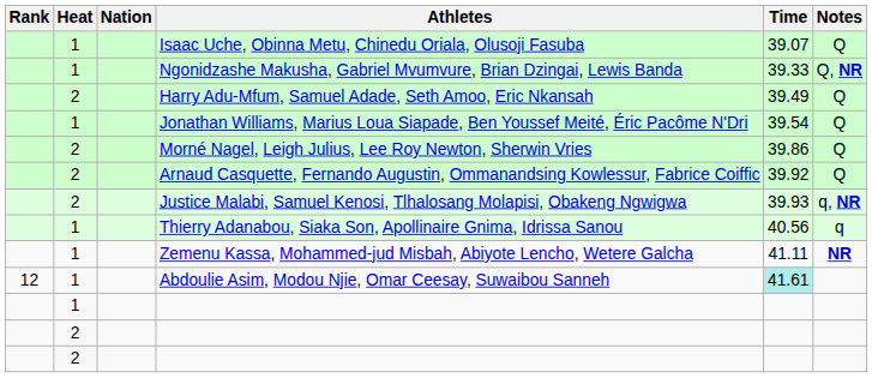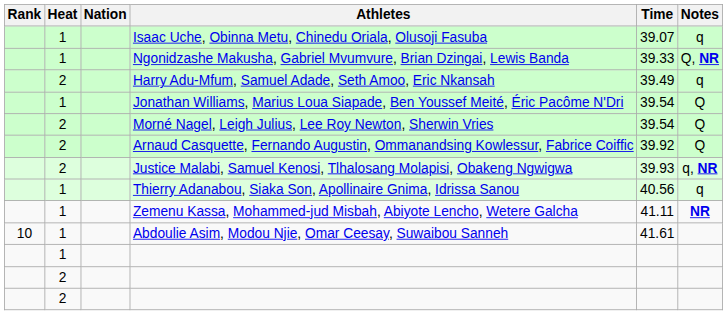Isaac Uche, Obinna Metu, Chinedu Oriala, Olusoji Fasuba | Notes: Q -> q
Harry Adu-Mfum, Samuel Adade, Seth Amoo, Eric Nkansah | Notes: Q -> q
Morné Nagel, Leigh Julius, Lee Roy Newton, Sherwin Vries | Time: 39.86 -> 39.54
Abdoulie Asim, Modou Njie, Omar Ceesay, Suwaibou Sanneh | Rank: 12 -> 10
Abdoulie Asim, Modou Njie, Omar Ceesay, Suwaibou Sanneh | Time: paleturquoise background -> no background
